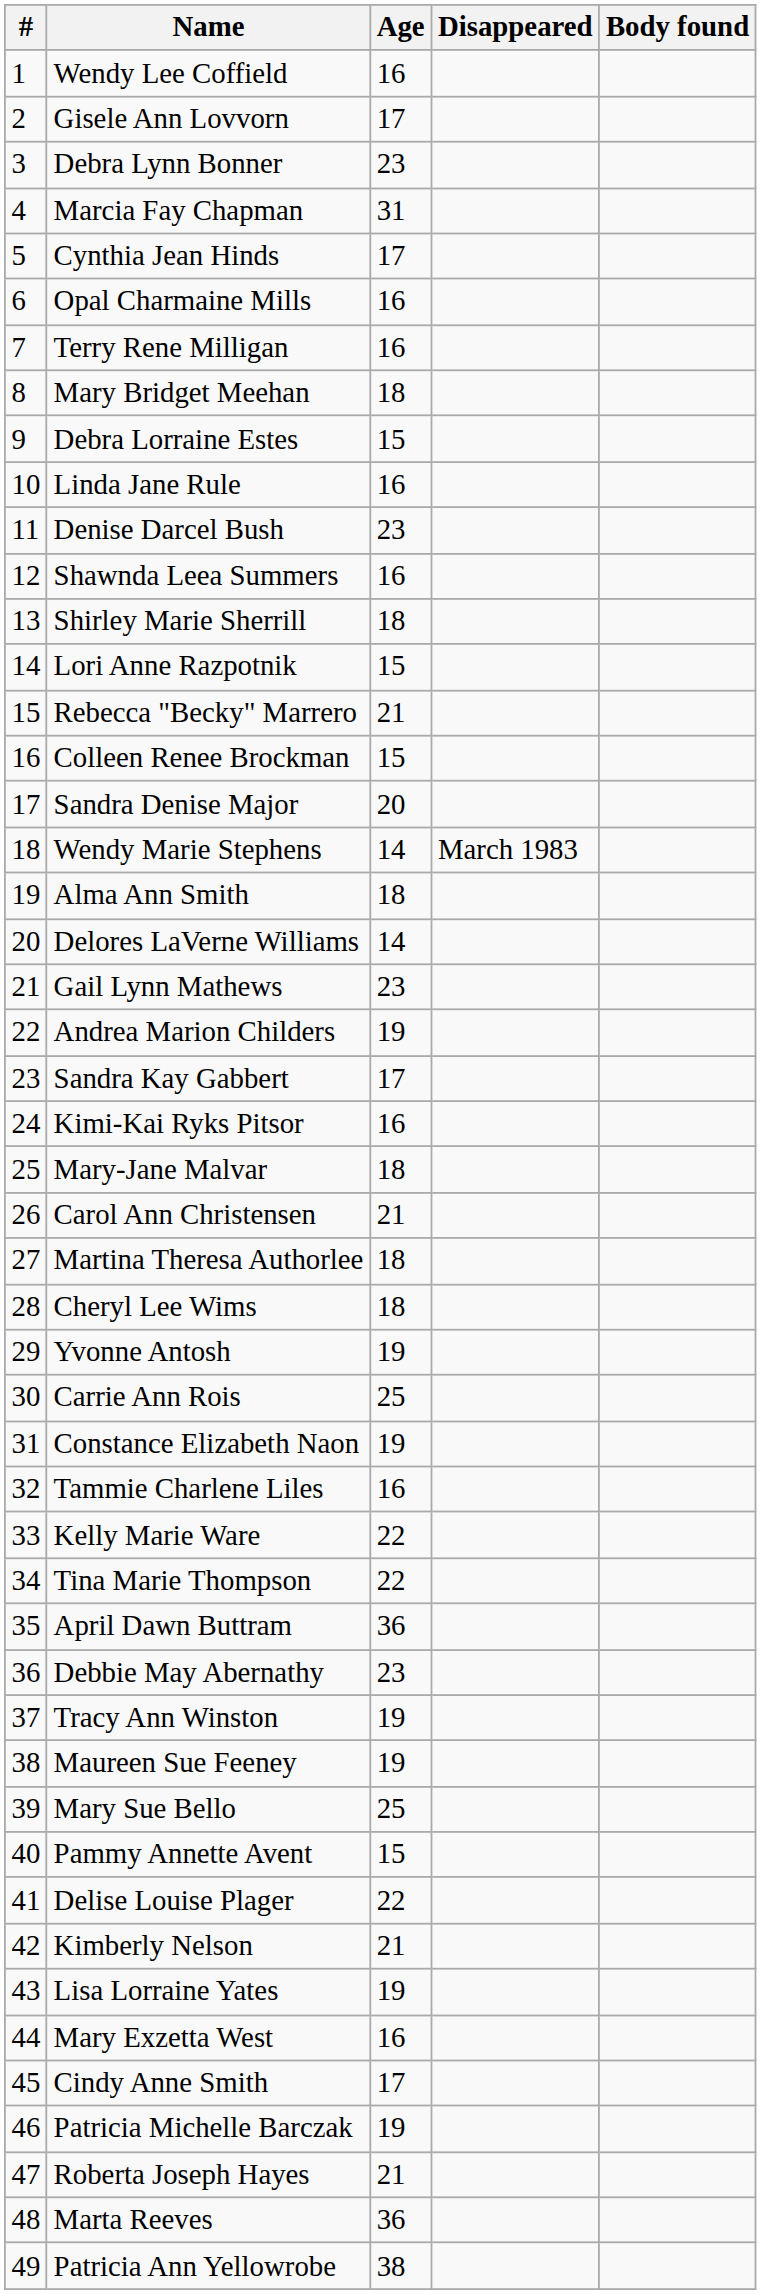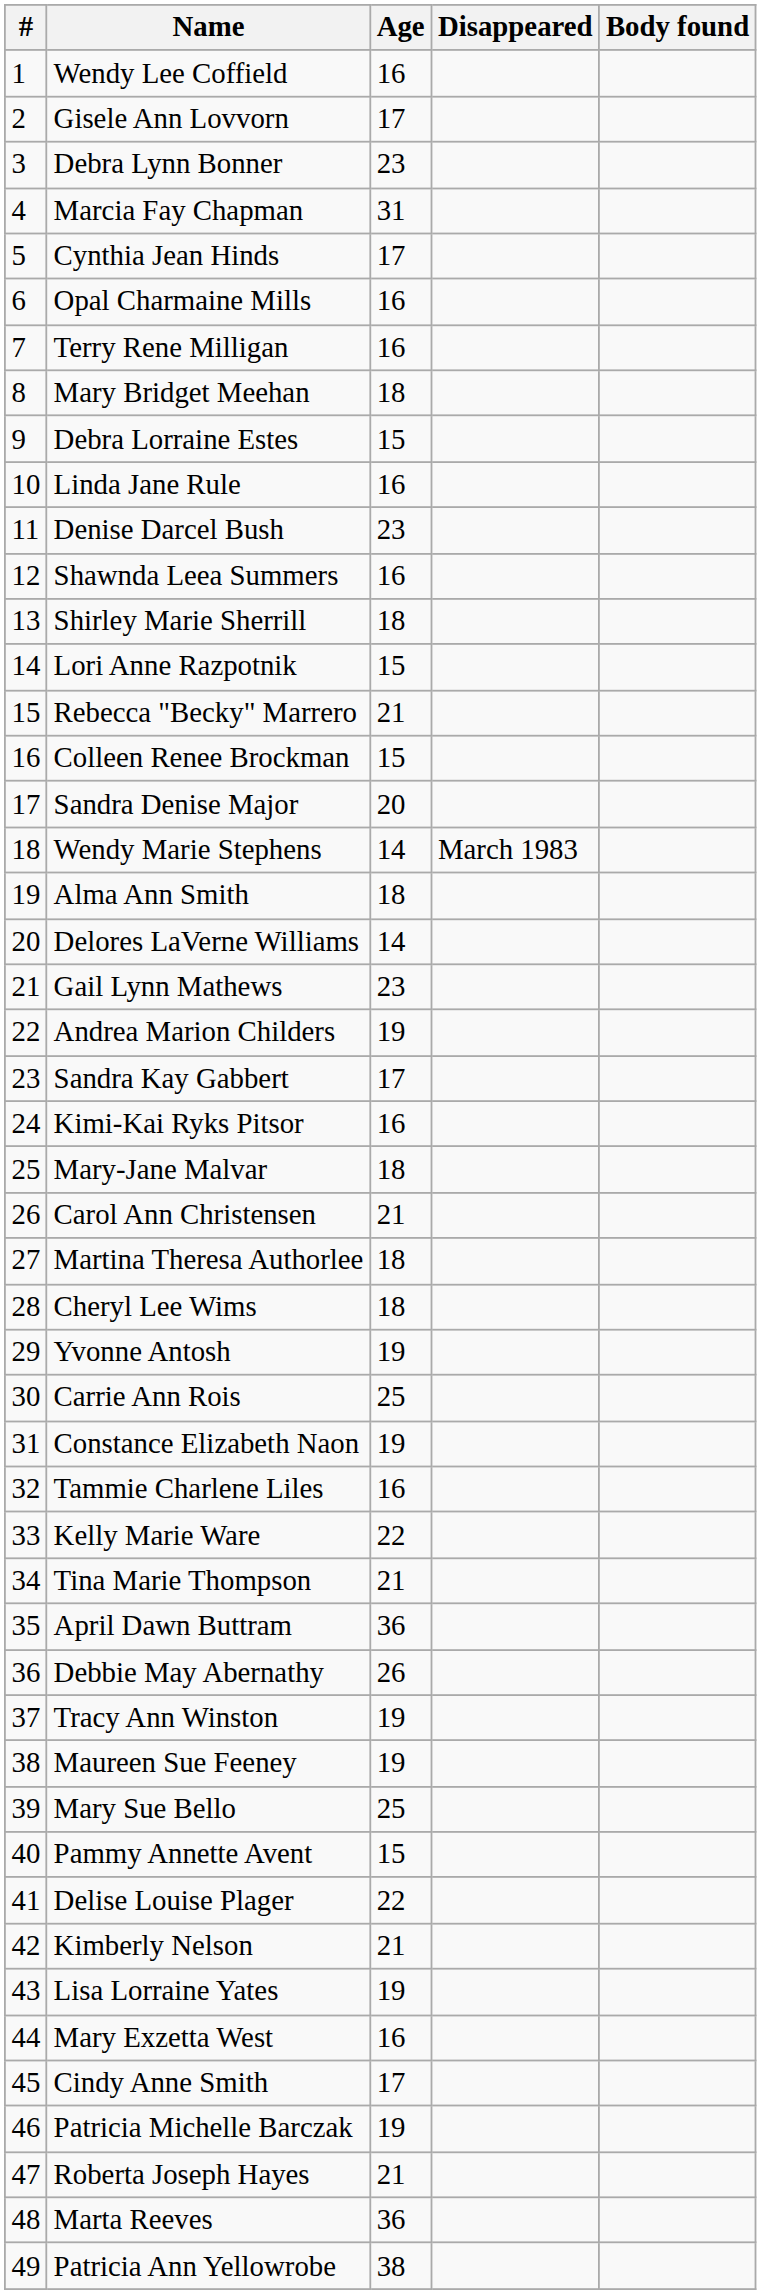Tina Marie Thompson | Age: 22 -> 21
Debbie May Abernathy | Age: 23 -> 26
